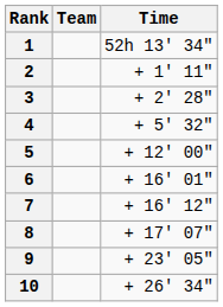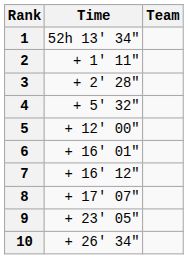columns swapped: Team <-> Time
